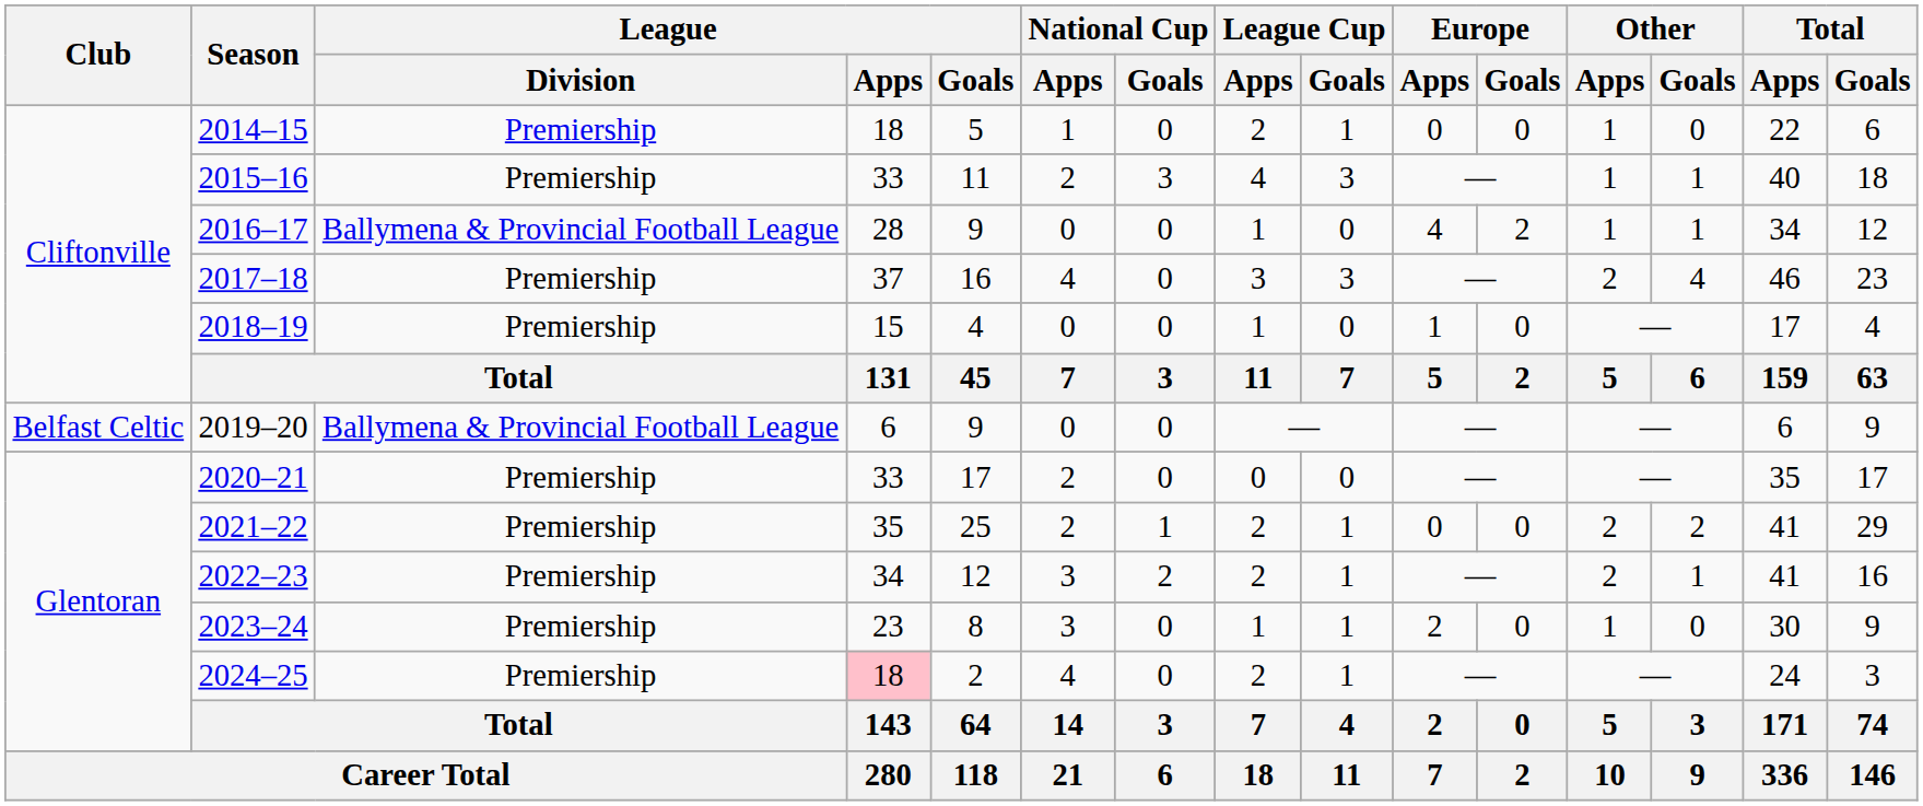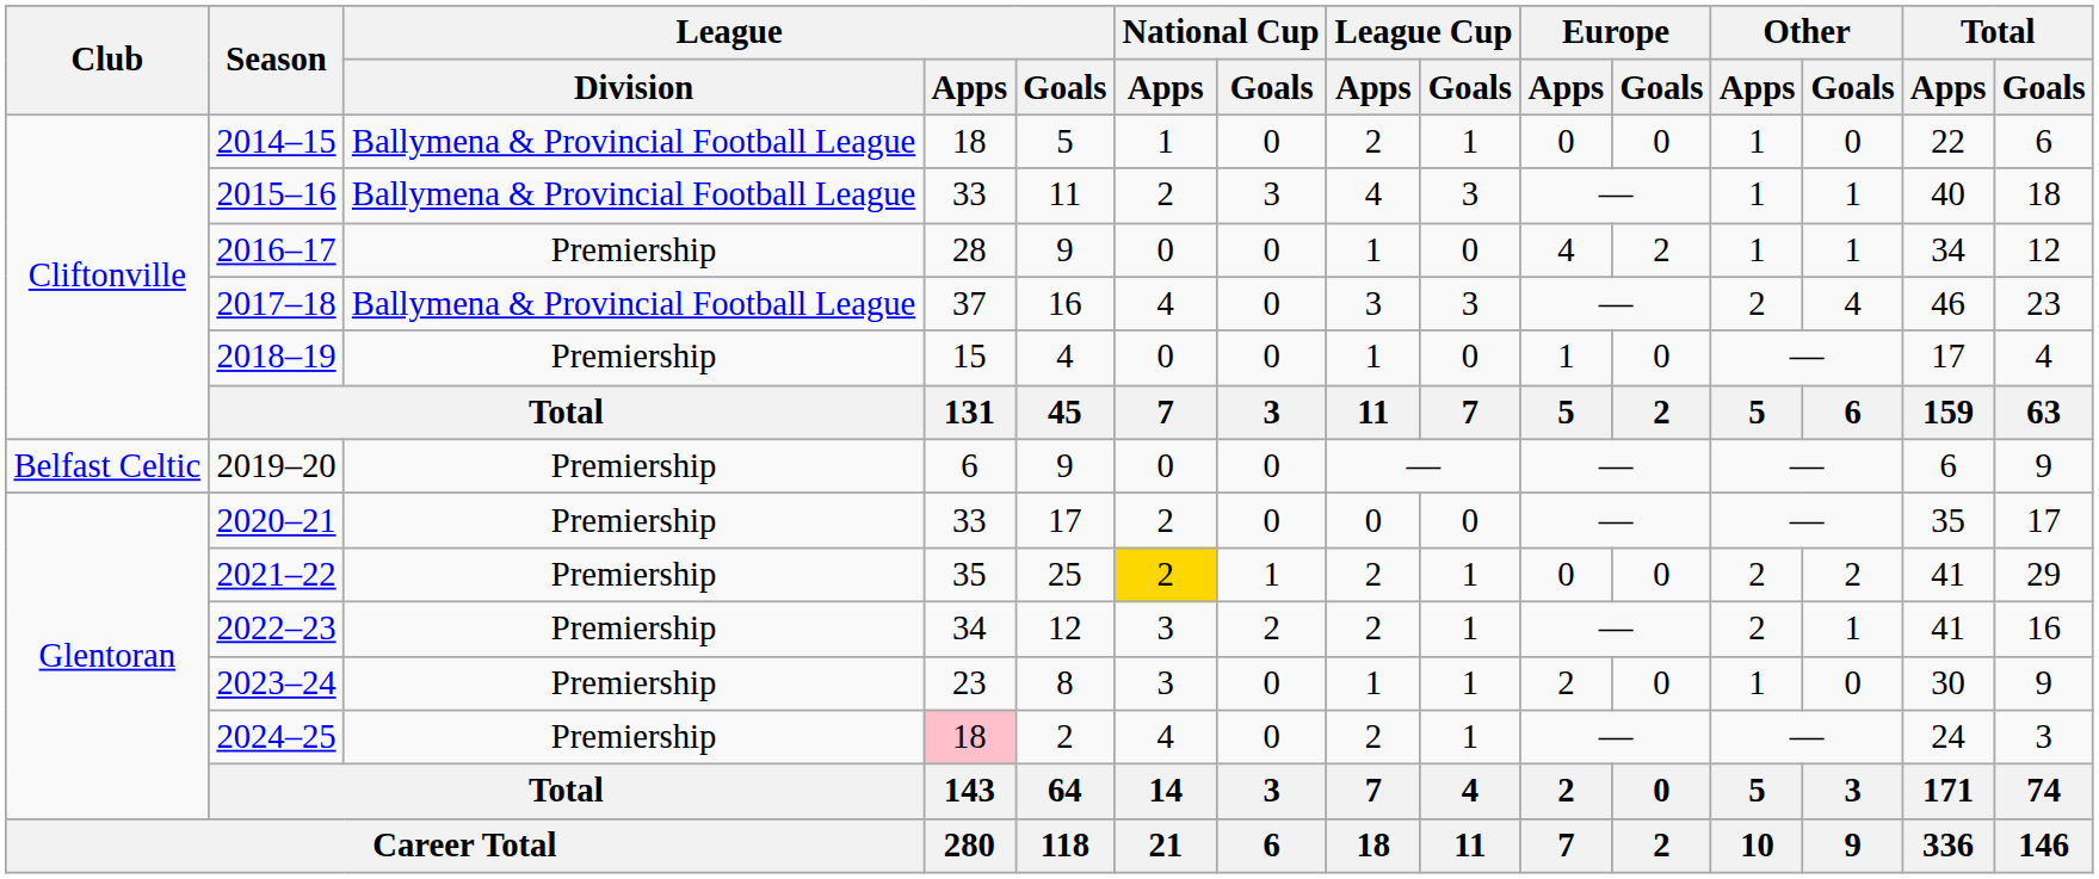2014–15 | League / Division: Premiership -> Ballymena & Provincial Football League
2015–16 | League / Division: Premiership -> Ballymena & Provincial Football League
2016–17 | League / Division: Ballymena & Provincial Football League -> Premiership
2017–18 | League / Division: Premiership -> Ballymena & Provincial Football League
2019–20 | League / Division: Ballymena & Provincial Football League -> Premiership
2021–22 | National Cup / Apps: no background -> gold background
